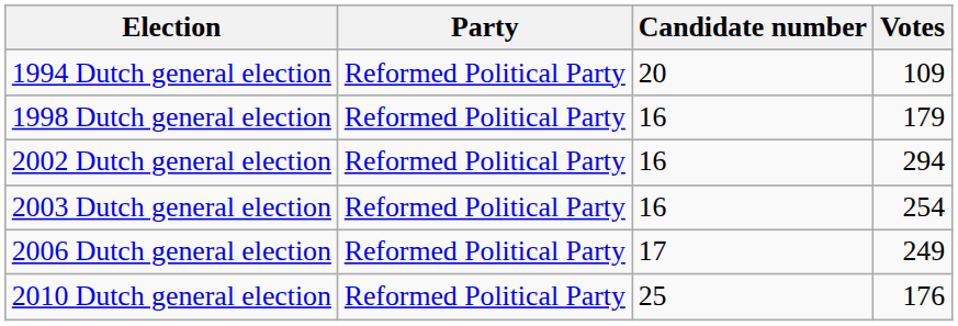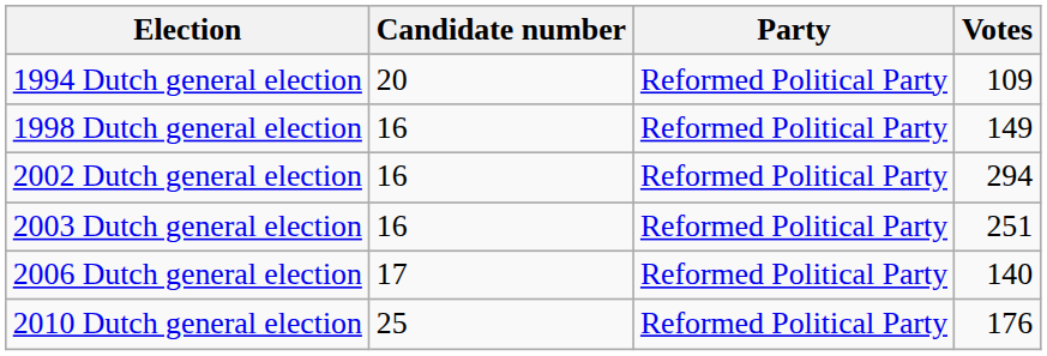columns swapped: Party <-> Candidate number
1998 Dutch general election | Votes: 179 -> 149
2003 Dutch general election | Votes: 254 -> 251
2006 Dutch general election | Votes: 249 -> 140
